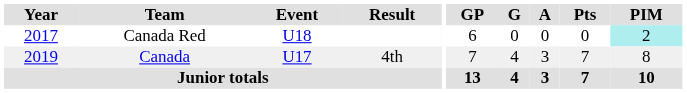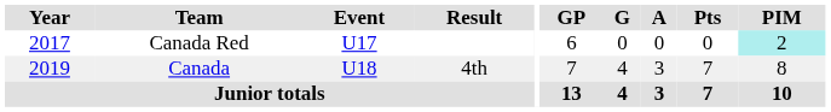Canada Red | Event: U18 -> U17
Canada | Event: U17 -> U18
